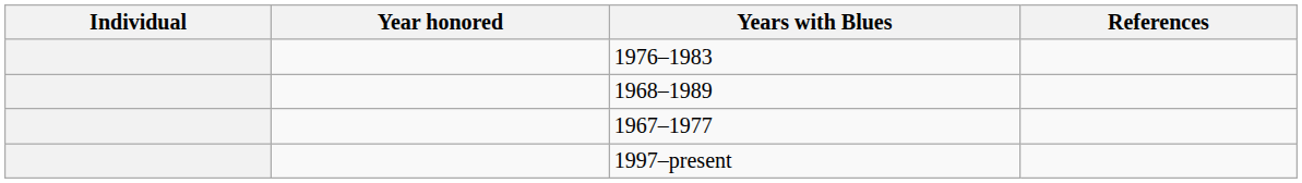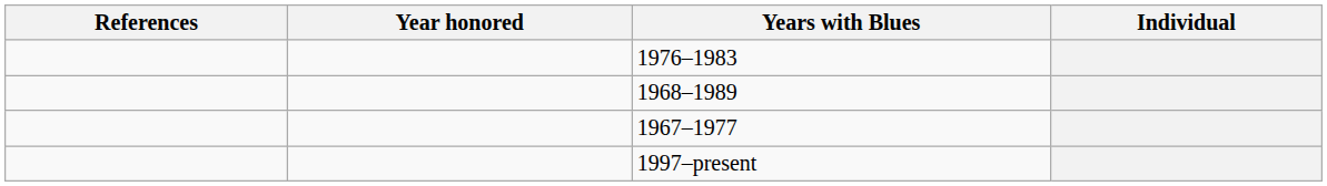columns swapped: Individual <-> References
